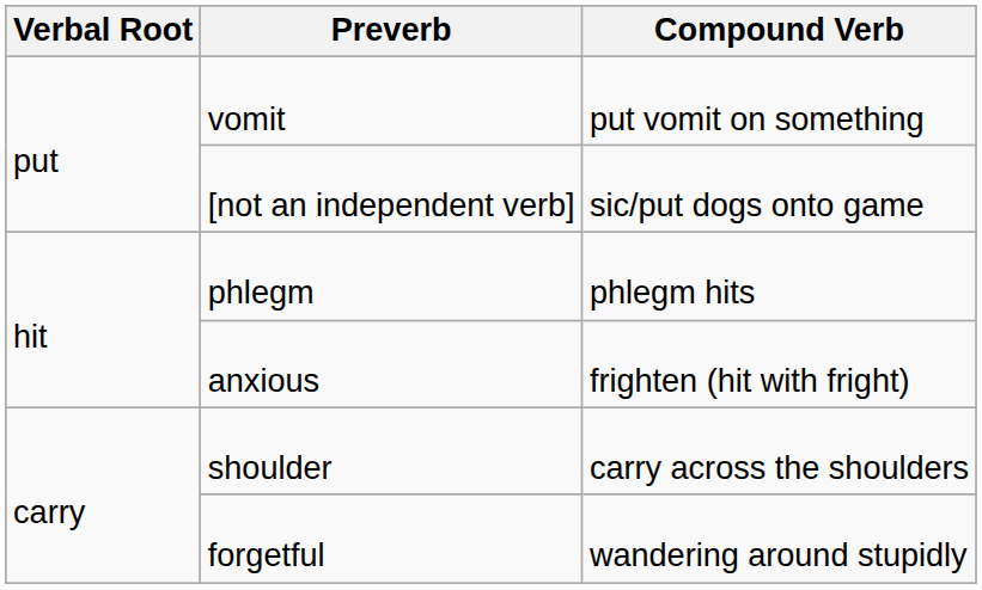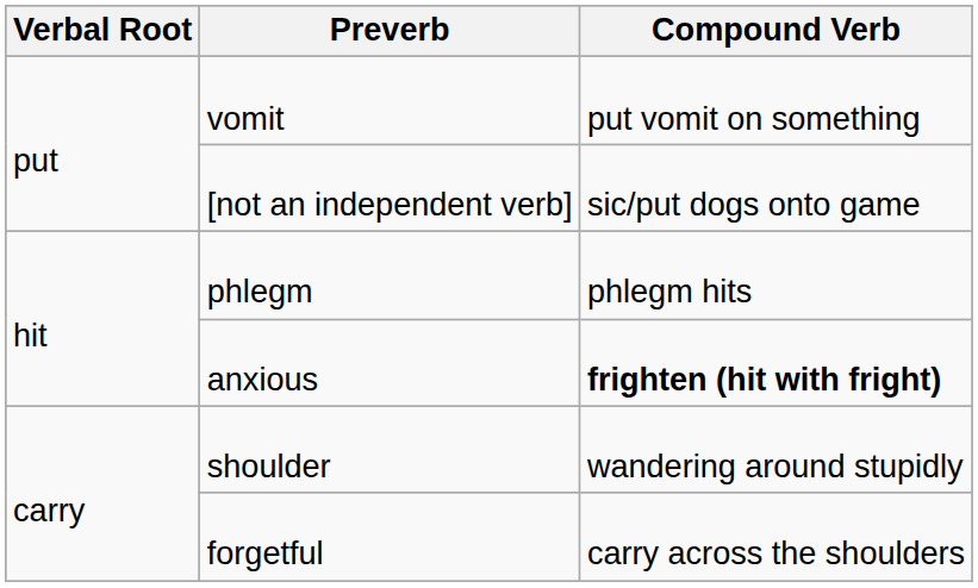anxious | Compound Verb: normal -> bold
shoulder | Compound Verb: carry across the shoulders -> wandering around stupidly
forgetful | Compound Verb: wandering around stupidly -> carry across the shoulders
